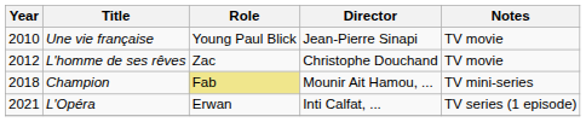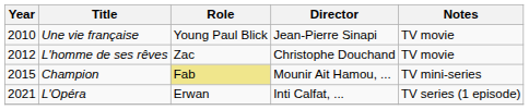Champion | Year: 2018 -> 2015
